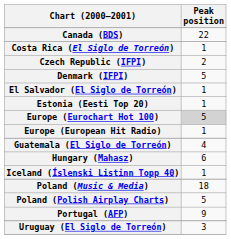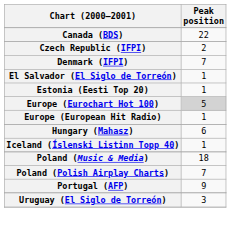- row: Costa Rica (El Siglo de Torreón) | 1
Denmark (IFPI) | Peak position: 5 -> 7
- row: Guatemala (El Siglo de Torreón) | 4
Poland (Polish Airplay Charts) | Peak position: 5 -> 7
